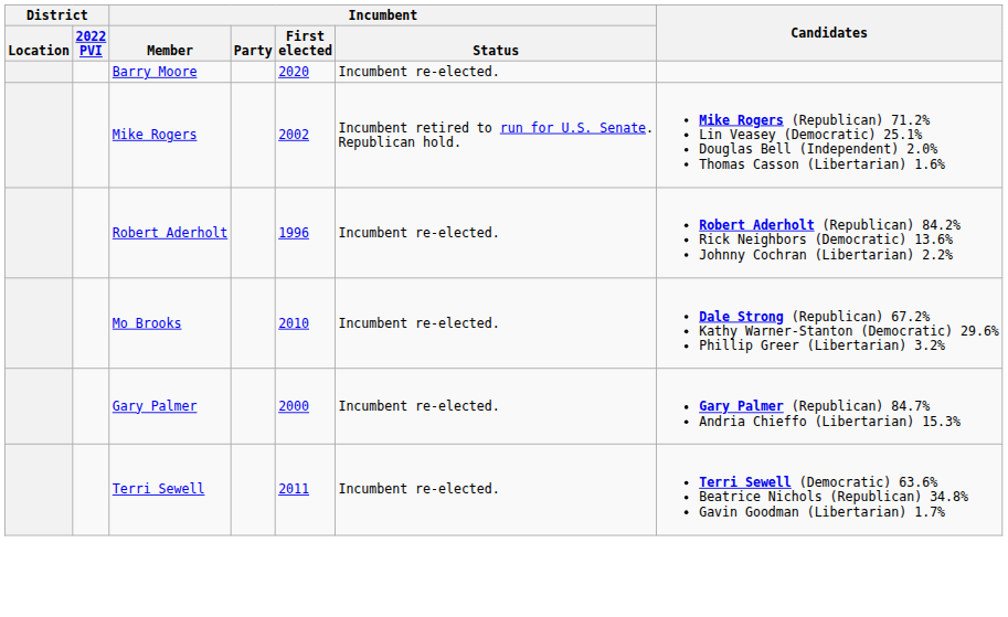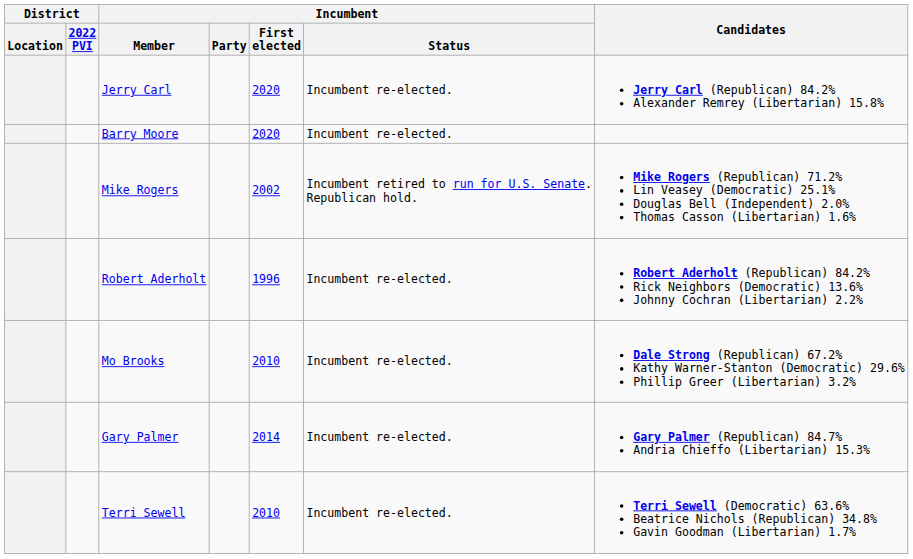+ row: Jerry Carl | 2020 | Incumbent re-elected. | Jerry Carl (Republican) 84.2% Alexander Remrey (Libertarian) 15.8%
Gary Palmer | Incumbent / First elected: 2000 -> 2014
Terri Sewell | Incumbent / First elected: 2011 -> 2010
